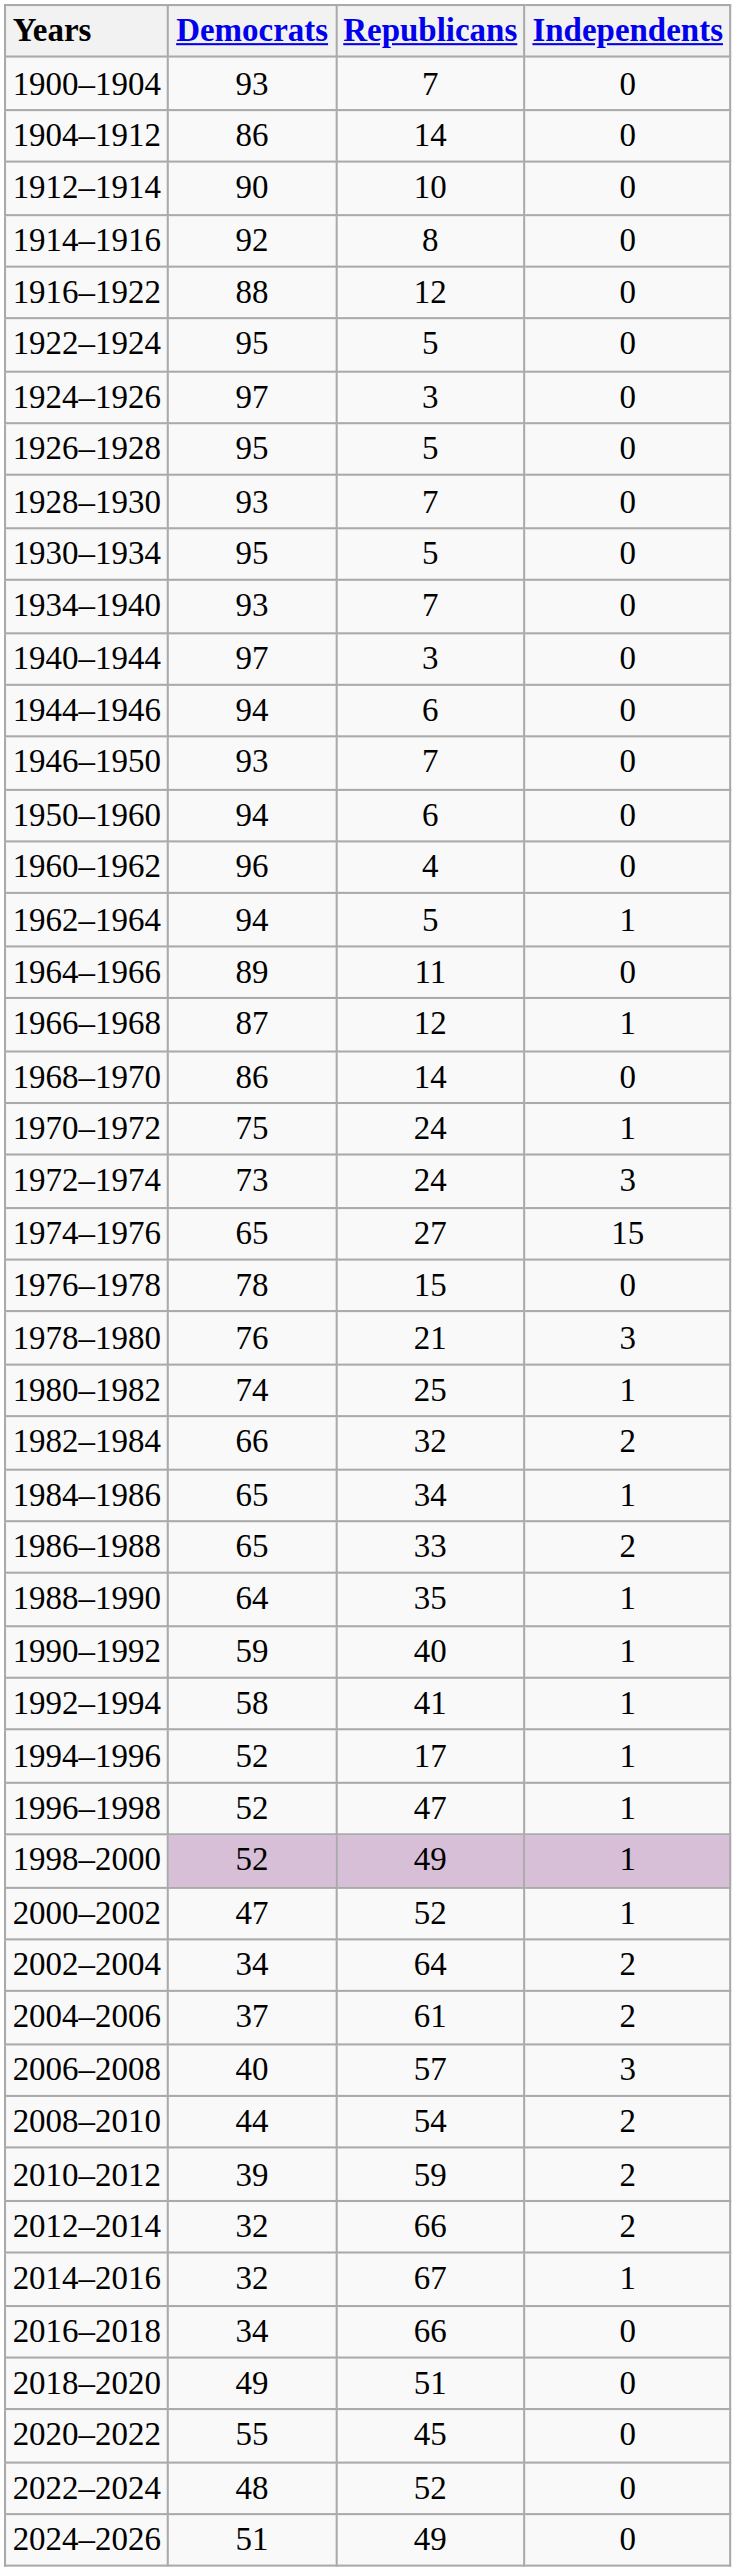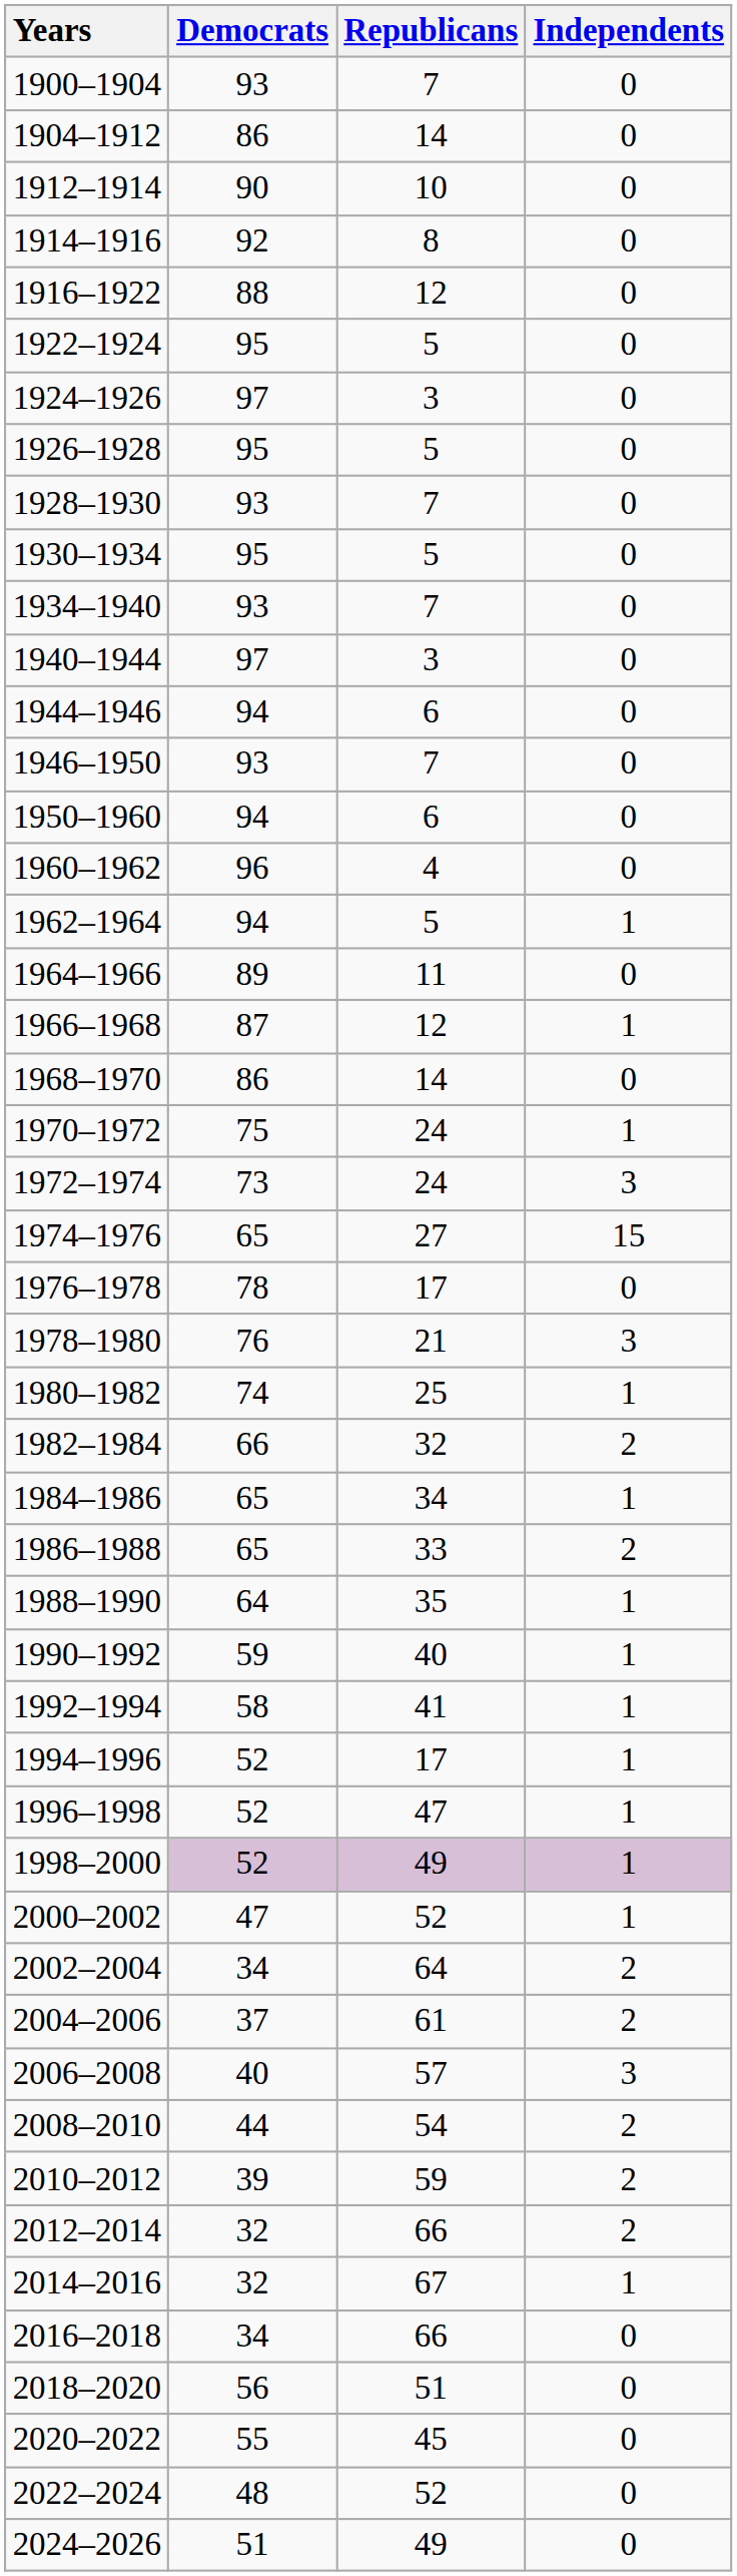1976–1978 | Republicans: 15 -> 17
2018–2020 | Democrats: 49 -> 56
